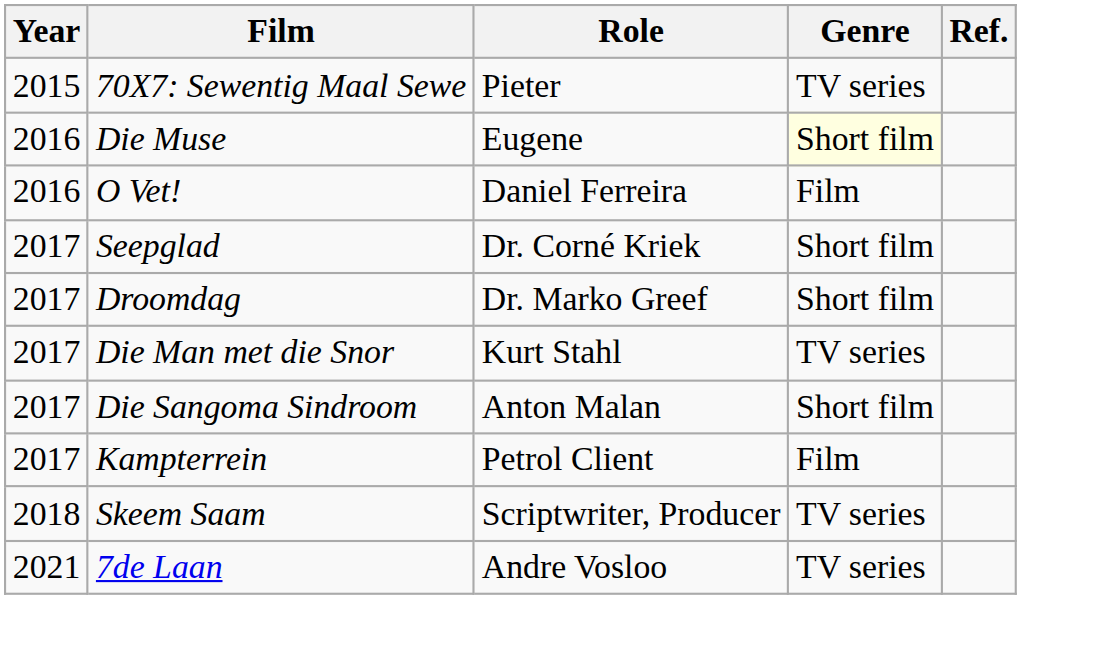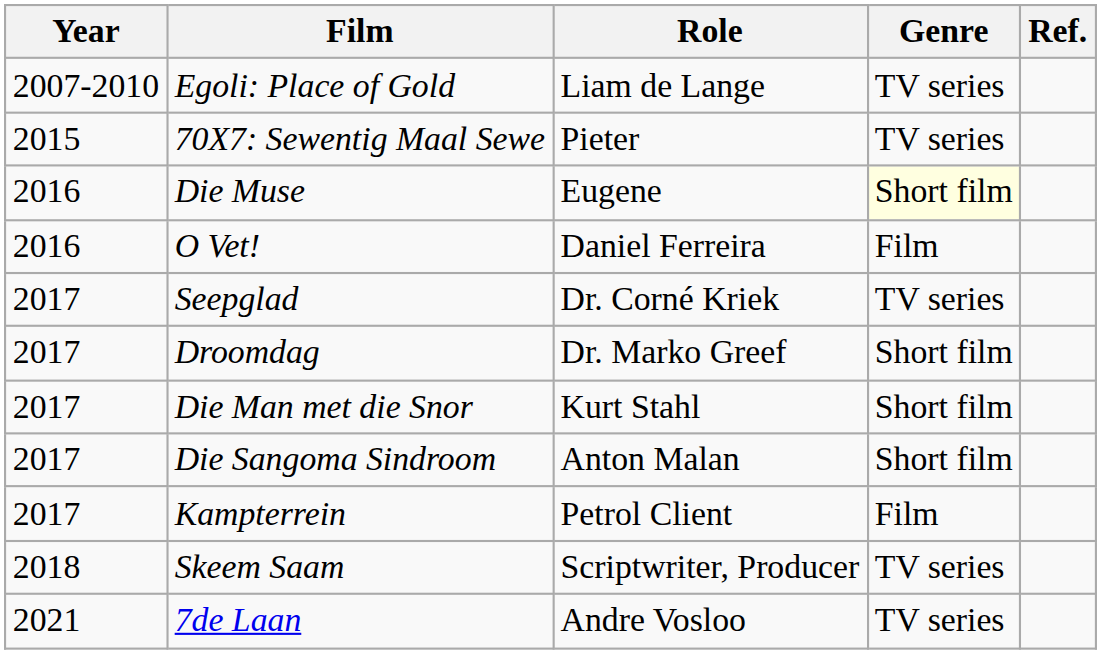+ row: 2007-2010 | Egoli: Place of Gold | Liam de Lange | TV series
Seepglad | Genre: Short film -> TV series
Die Man met die Snor | Genre: TV series -> Short film
